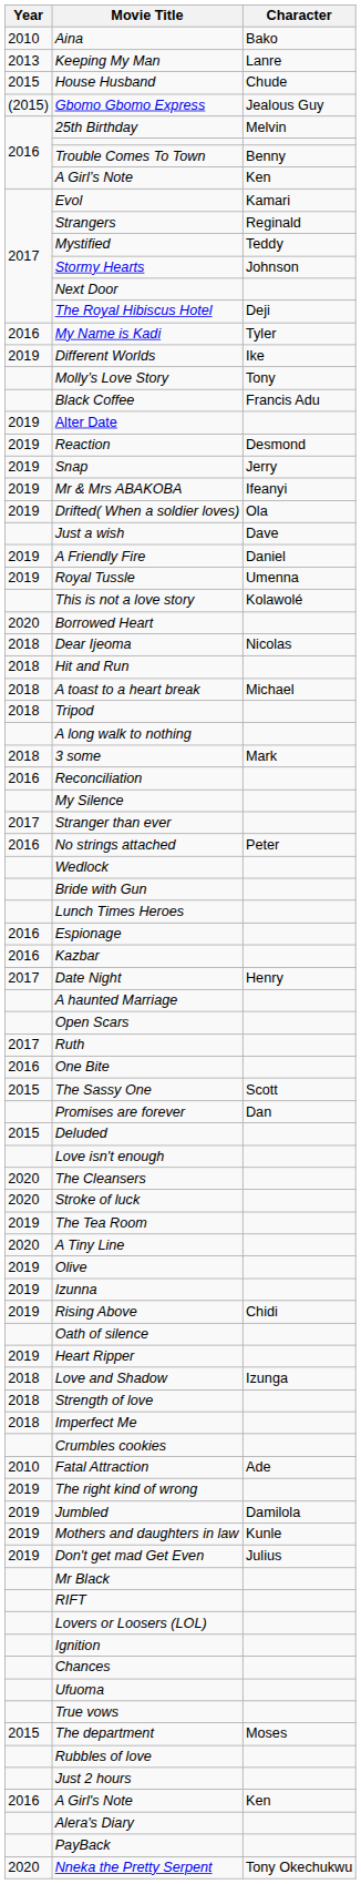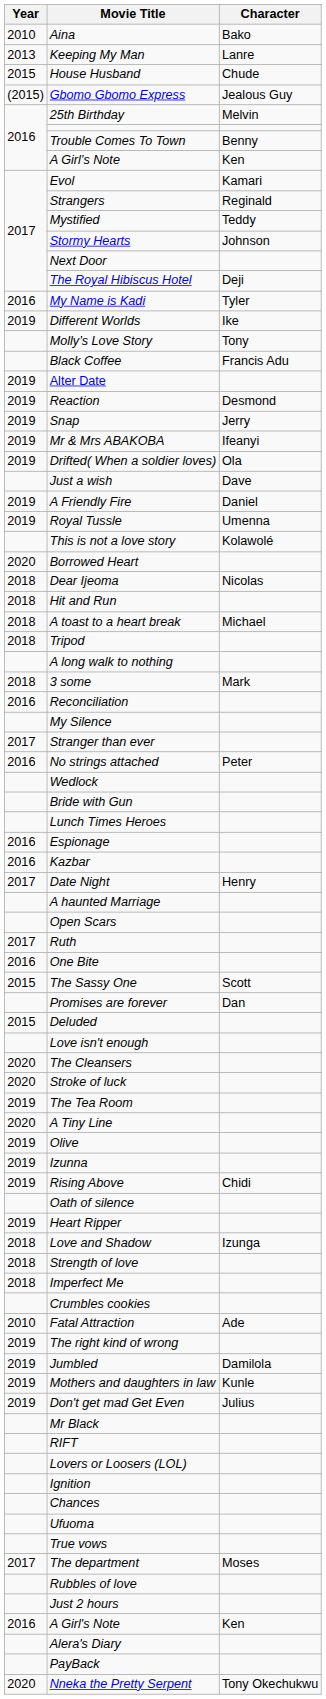The department | Year: 2015 -> 2017
